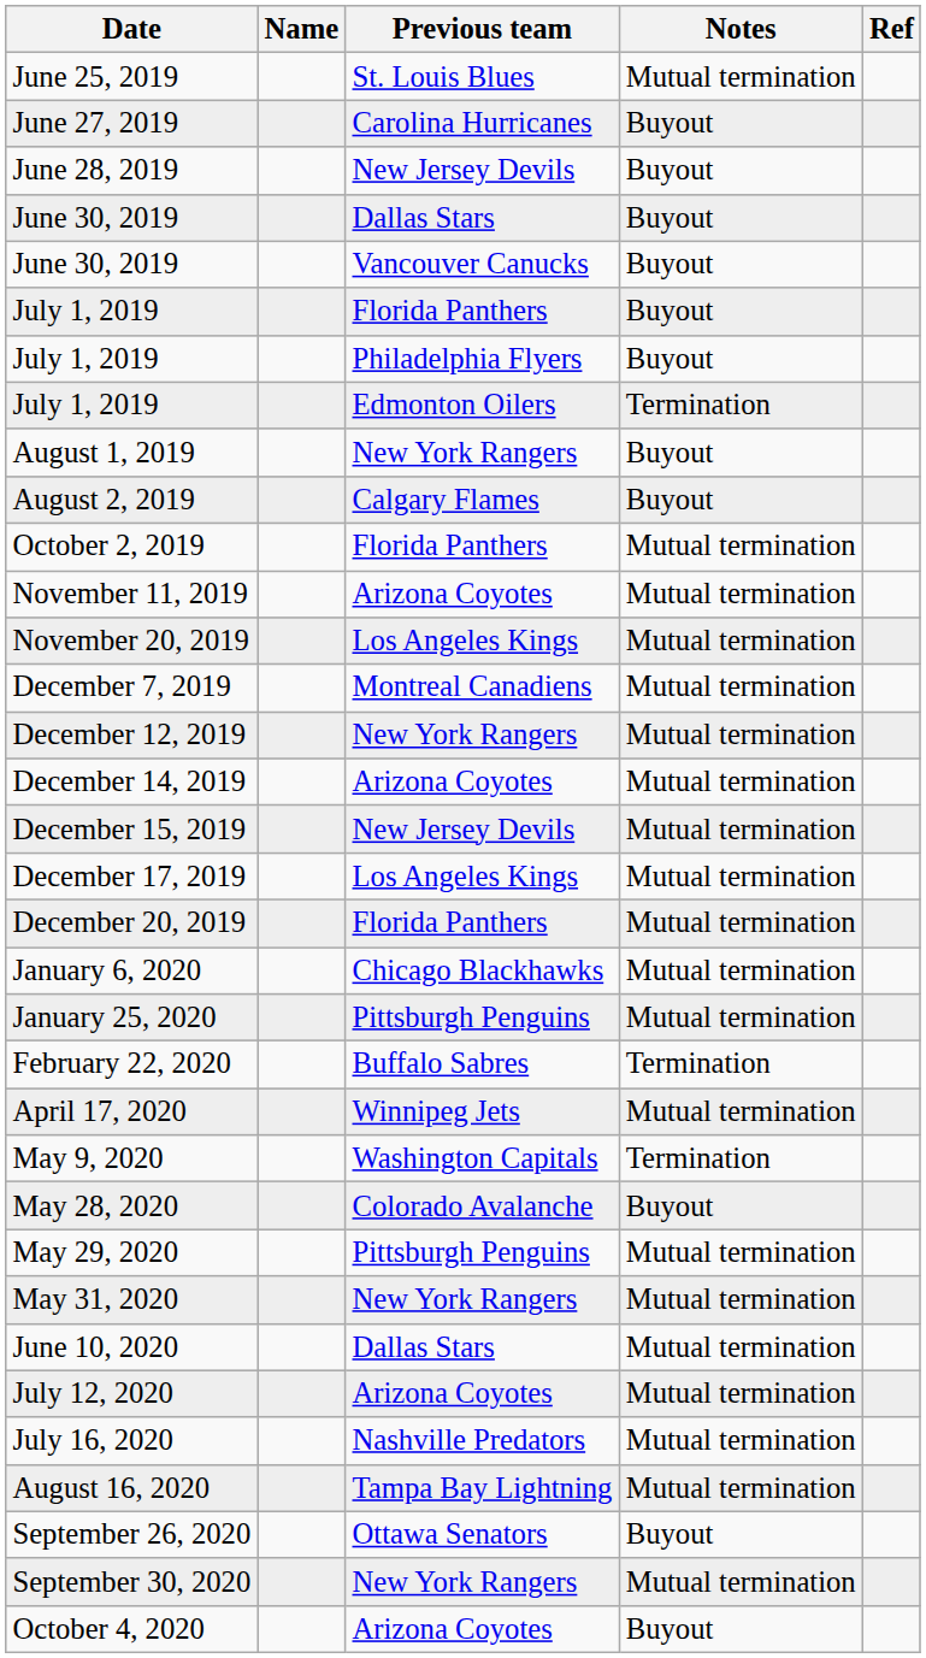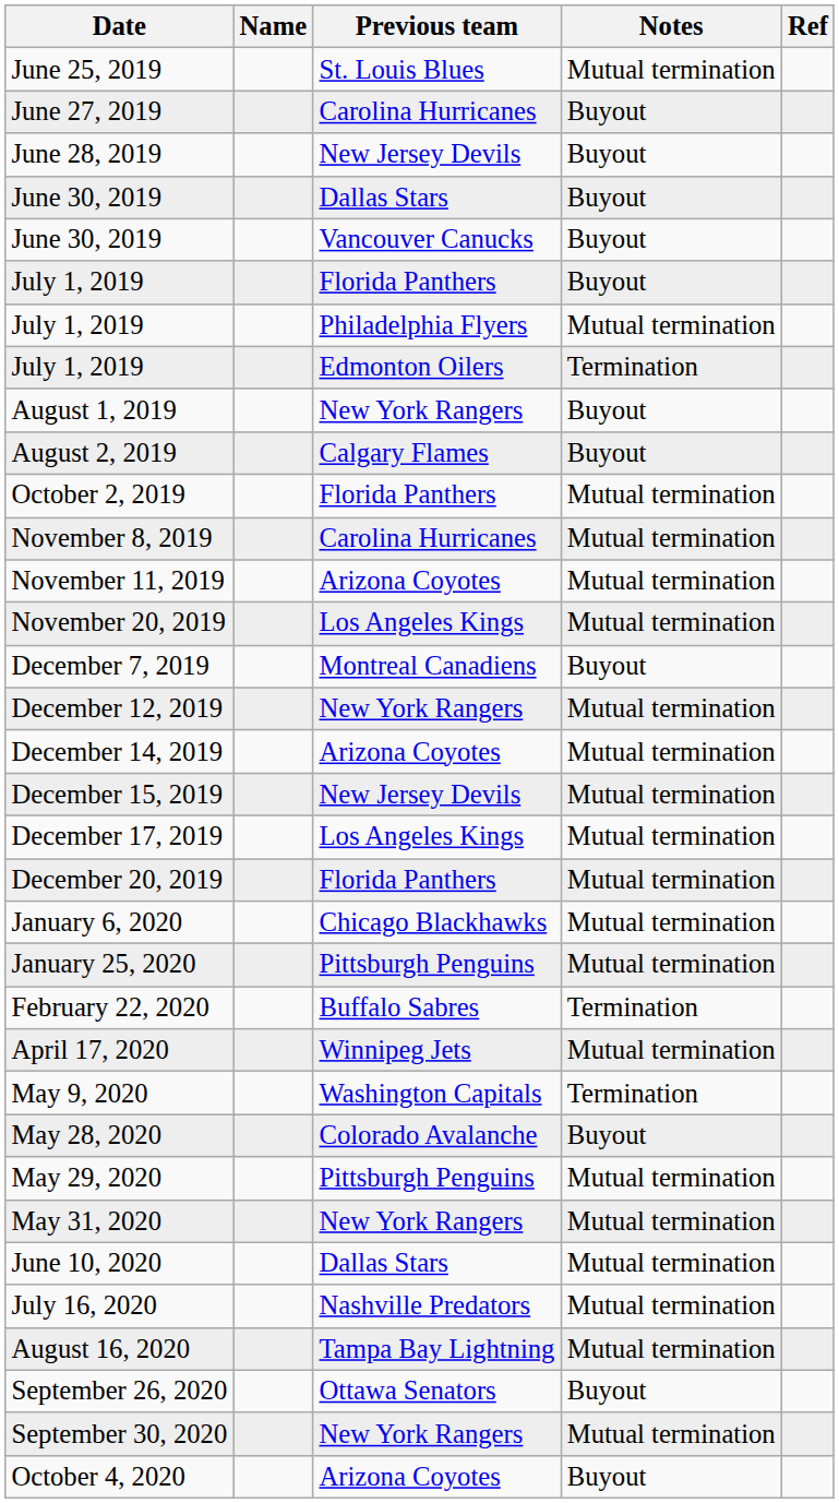July 1, 2019 / Philadelphia Flyers | Notes: Buyout -> Mutual termination
+ row: November 8, 2019 | Carolina Hurricanes | Mutual termination
December 7, 2019 | Notes: Mutual termination -> Buyout
- row: July 12, 2020 | Arizona Coyotes | Mutual termination
